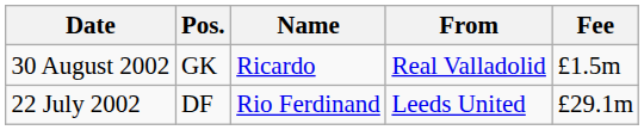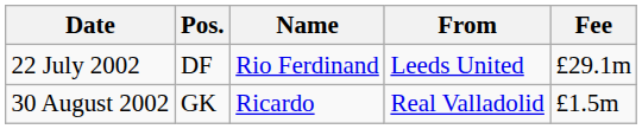rows swapped: 22 July 2002 <-> 30 August 2002
